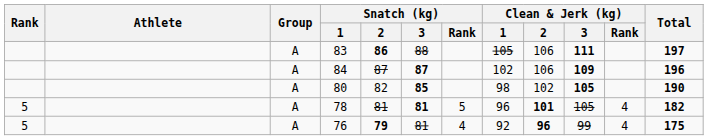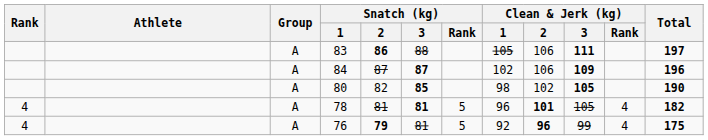78 | Rank: 5 -> 4
76 | Rank: 5 -> 4
76 | Snatch (kg) / Rank: 4 -> 5
